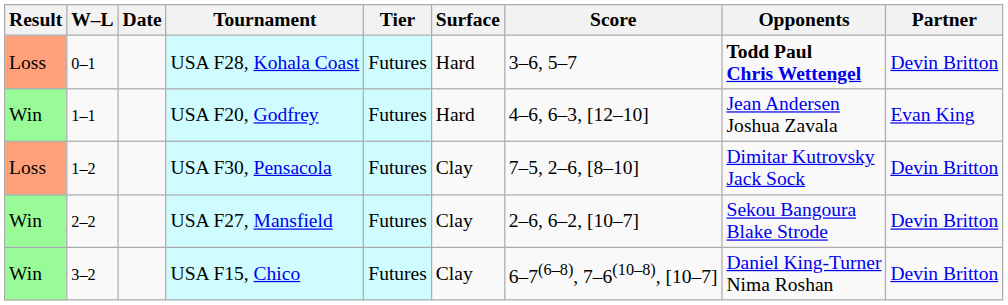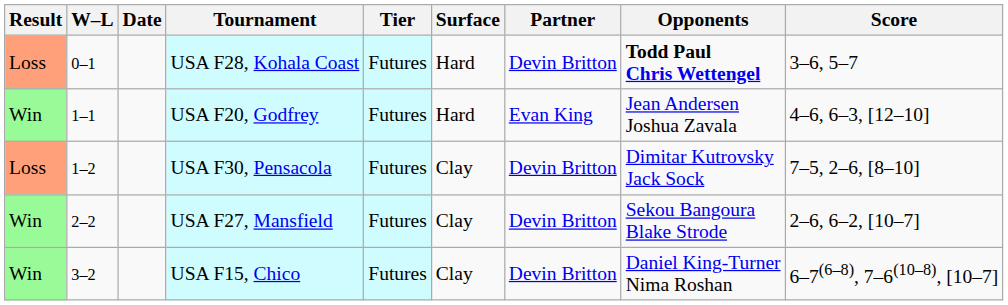columns swapped: Partner <-> Score
